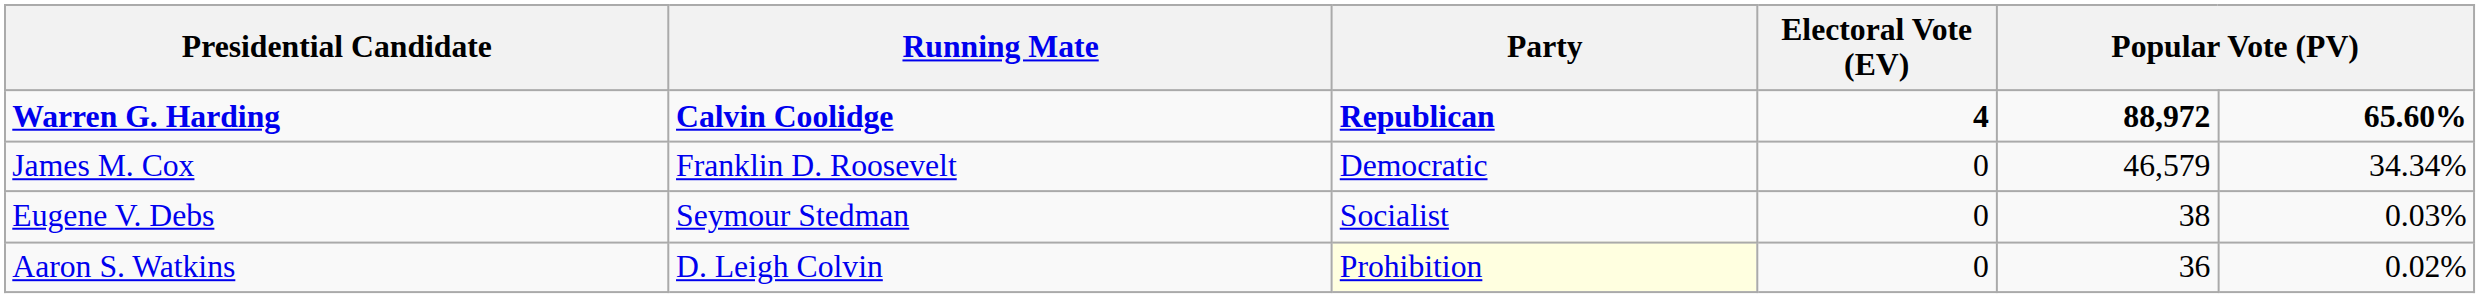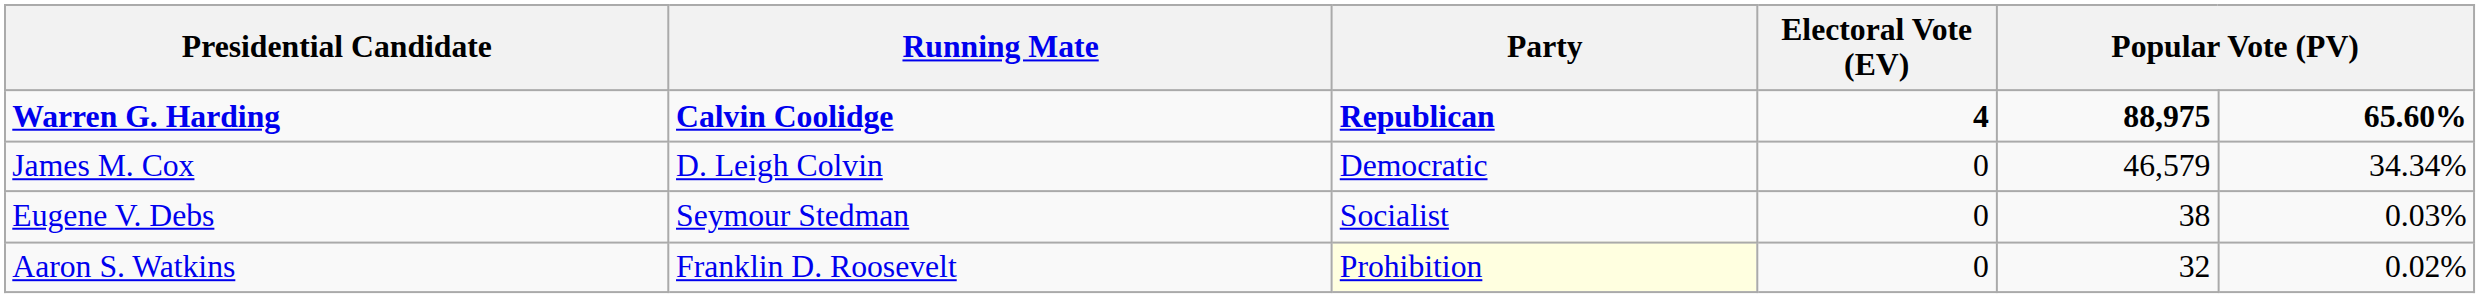Warren G. Harding | column 5: 88,972 -> 88,975
James M. Cox | Running Mate: Franklin D. Roosevelt -> D. Leigh Colvin
Aaron S. Watkins | Running Mate: D. Leigh Colvin -> Franklin D. Roosevelt
Aaron S. Watkins | column 5: 36 -> 32
